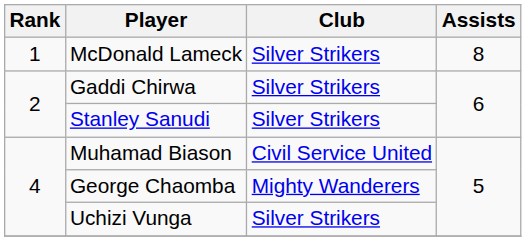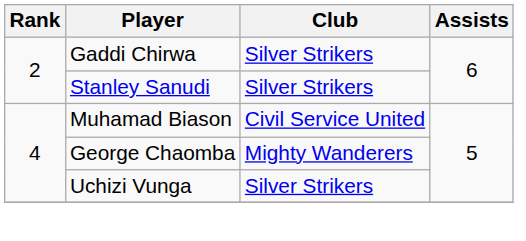- row: 1 | McDonald Lameck | Silver Strikers | 8
